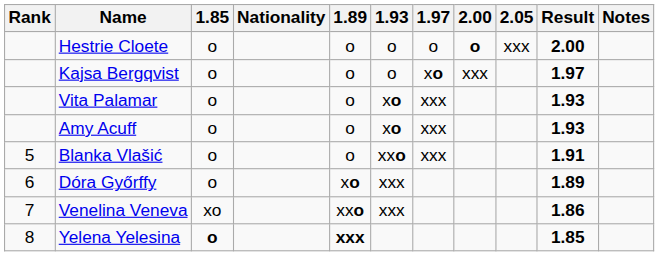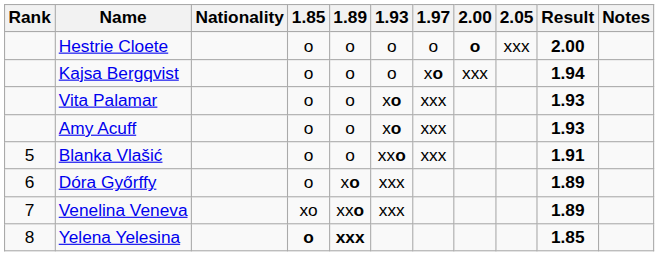columns swapped: Nationality <-> 1.85
Kajsa Bergqvist | Result: 1.97 -> 1.94
Venelina Veneva | Result: 1.86 -> 1.89
